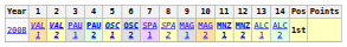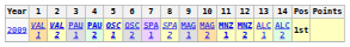VAL 1 | Year: 2008 -> 2009
VAL 1 | 6: bold -> normal
